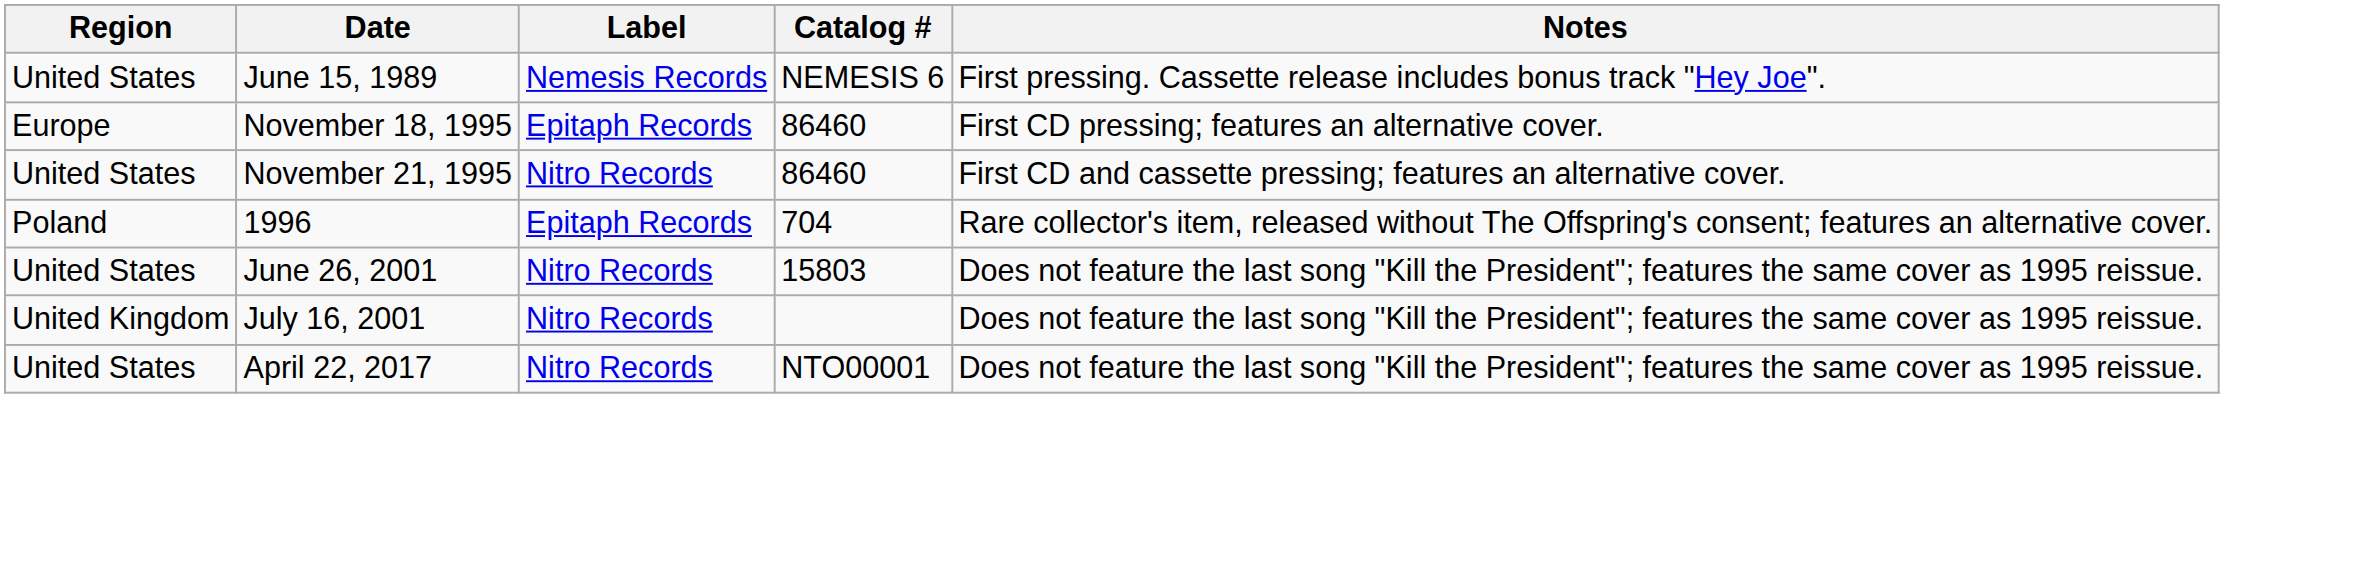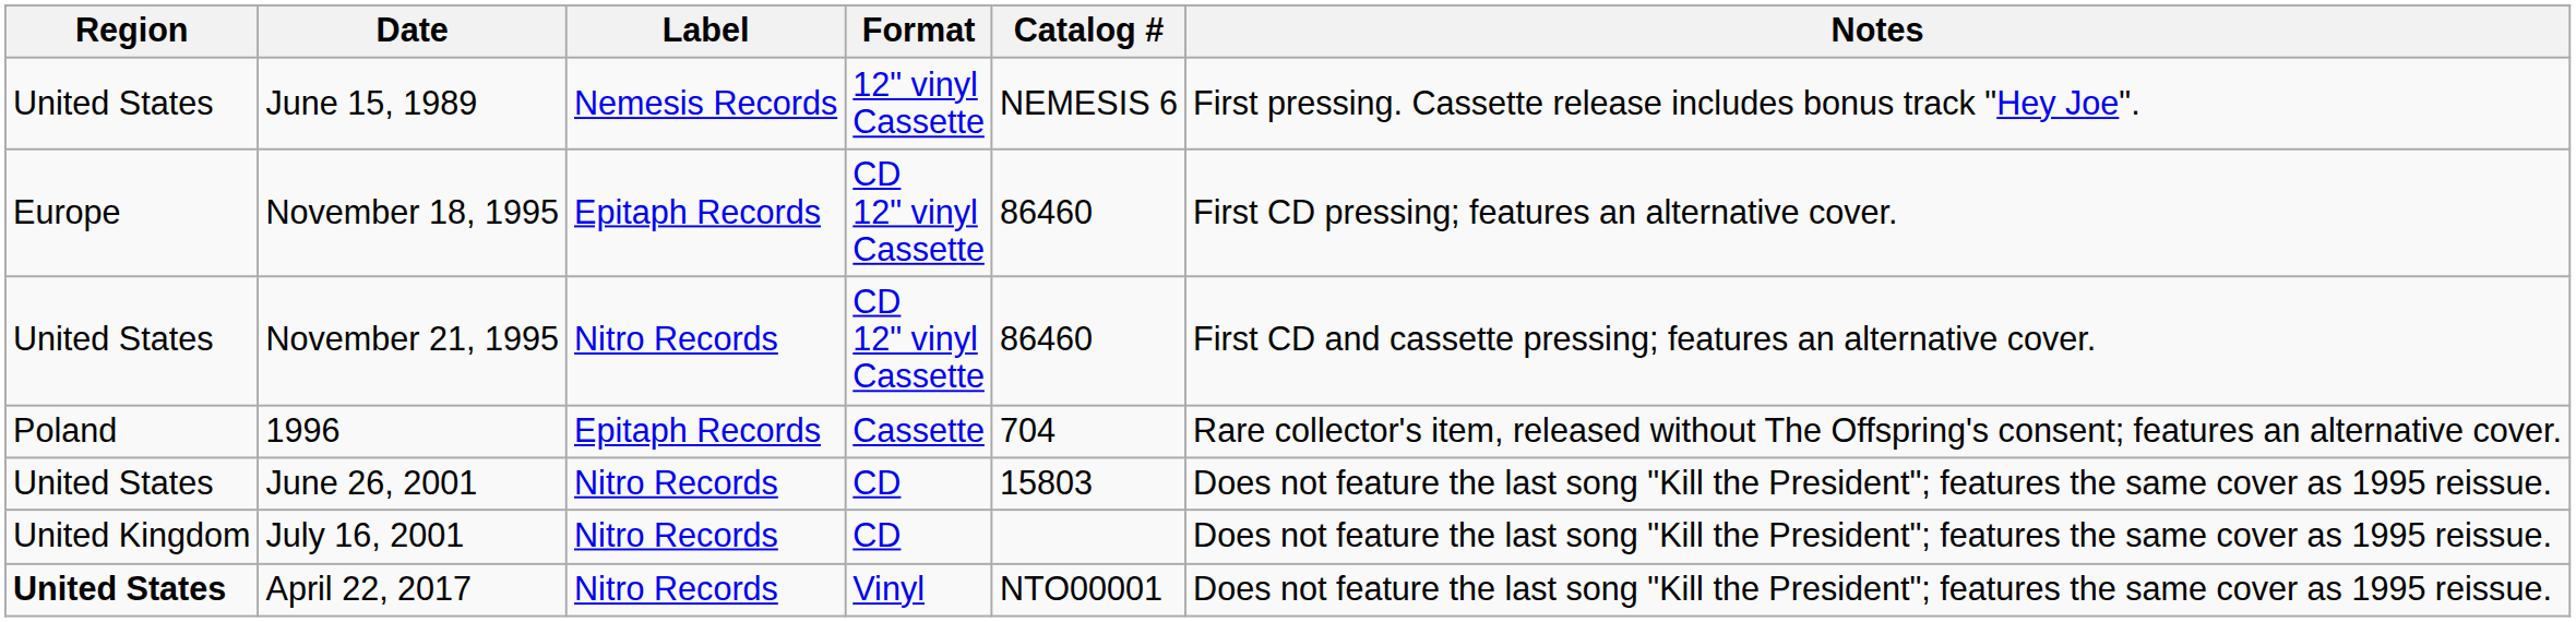+ column: Format | 12" vinyl Cassette | CD 12" vinyl Cassette | CD 12" vinyl Cassette | Cassette | CD | CD | Vinyl
April 22, 2017 | Region: normal -> bold
